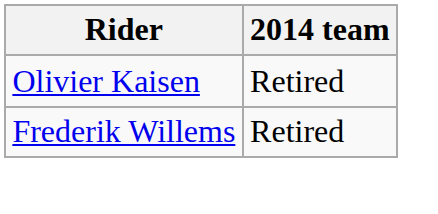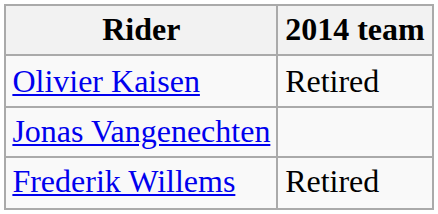+ row: Jonas Vangenechten
